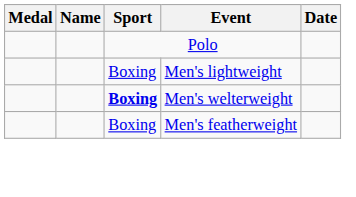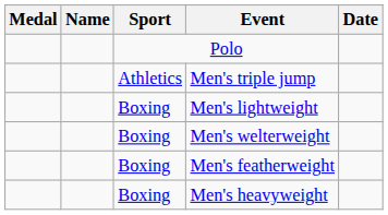+ row: Athletics | Men's triple jump
Men's welterweight | Sport: bold -> normal
+ row: Boxing | Men's heavyweight
